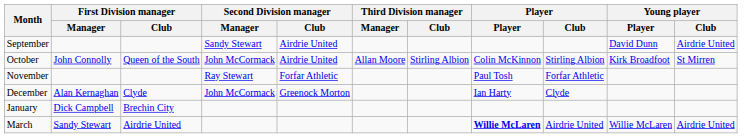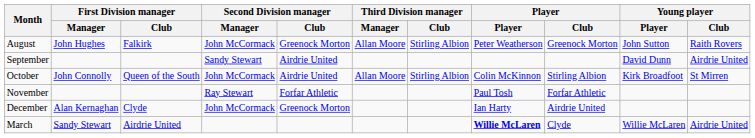+ row: August | John Hughes | Falkirk | John McCormack | Greenock Morton | Allan Moore | Stirling Albion | Peter Weatherson | Greenock Morton | John Sutton | Raith Rovers
December | Player / Club: Clyde -> Airdrie United
- row: January | Dick Campbell | Brechin City
March | Player / Club: Airdrie United -> Clyde
